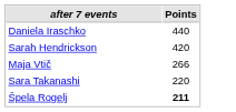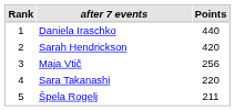+ column: Rank | 1 | 2 | 3 | 4 | 5
Maja Vtič | Points: 266 -> 256
Špela Rogelj | Points: bold -> normal
